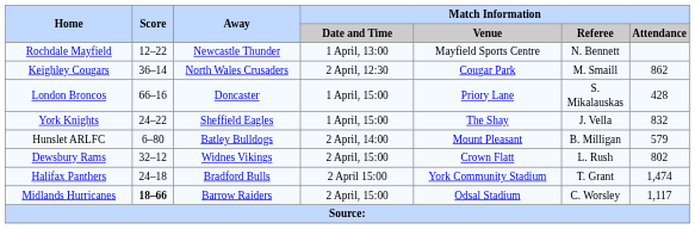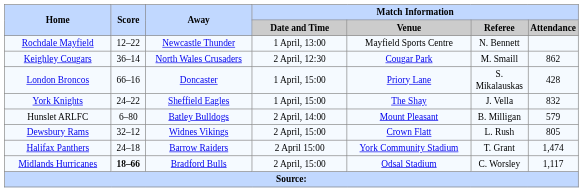Dewsbury Rams | Match Information / Attendance: 802 -> 805
Halifax Panthers | Away: Bradford Bulls -> Barrow Raiders
Midlands Hurricanes | Away: Barrow Raiders -> Bradford Bulls
